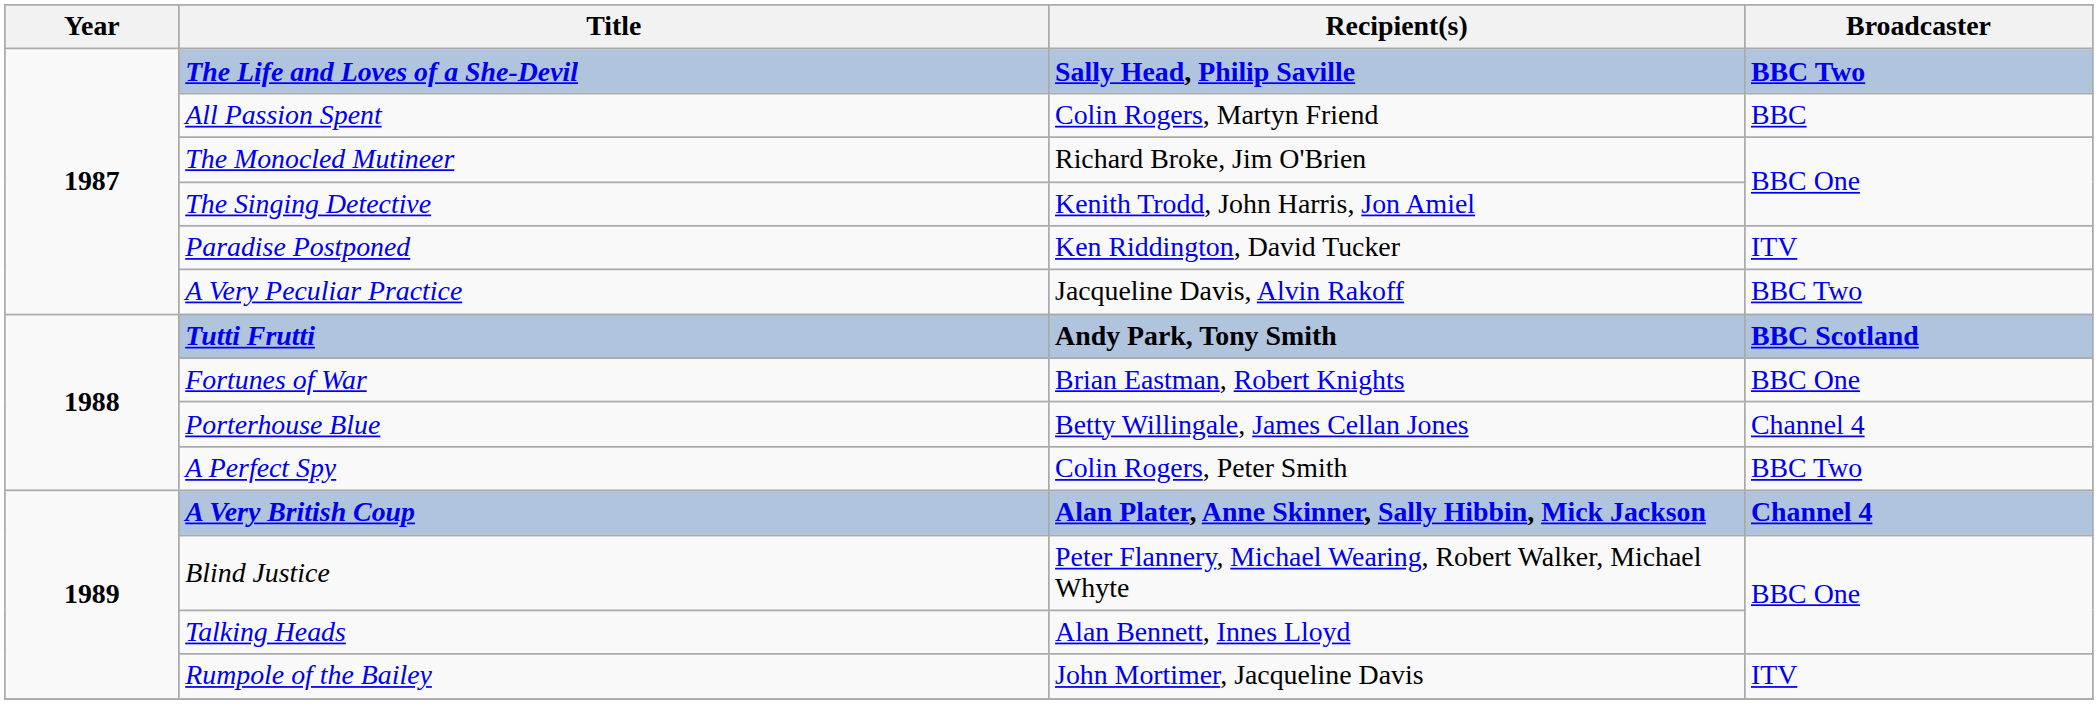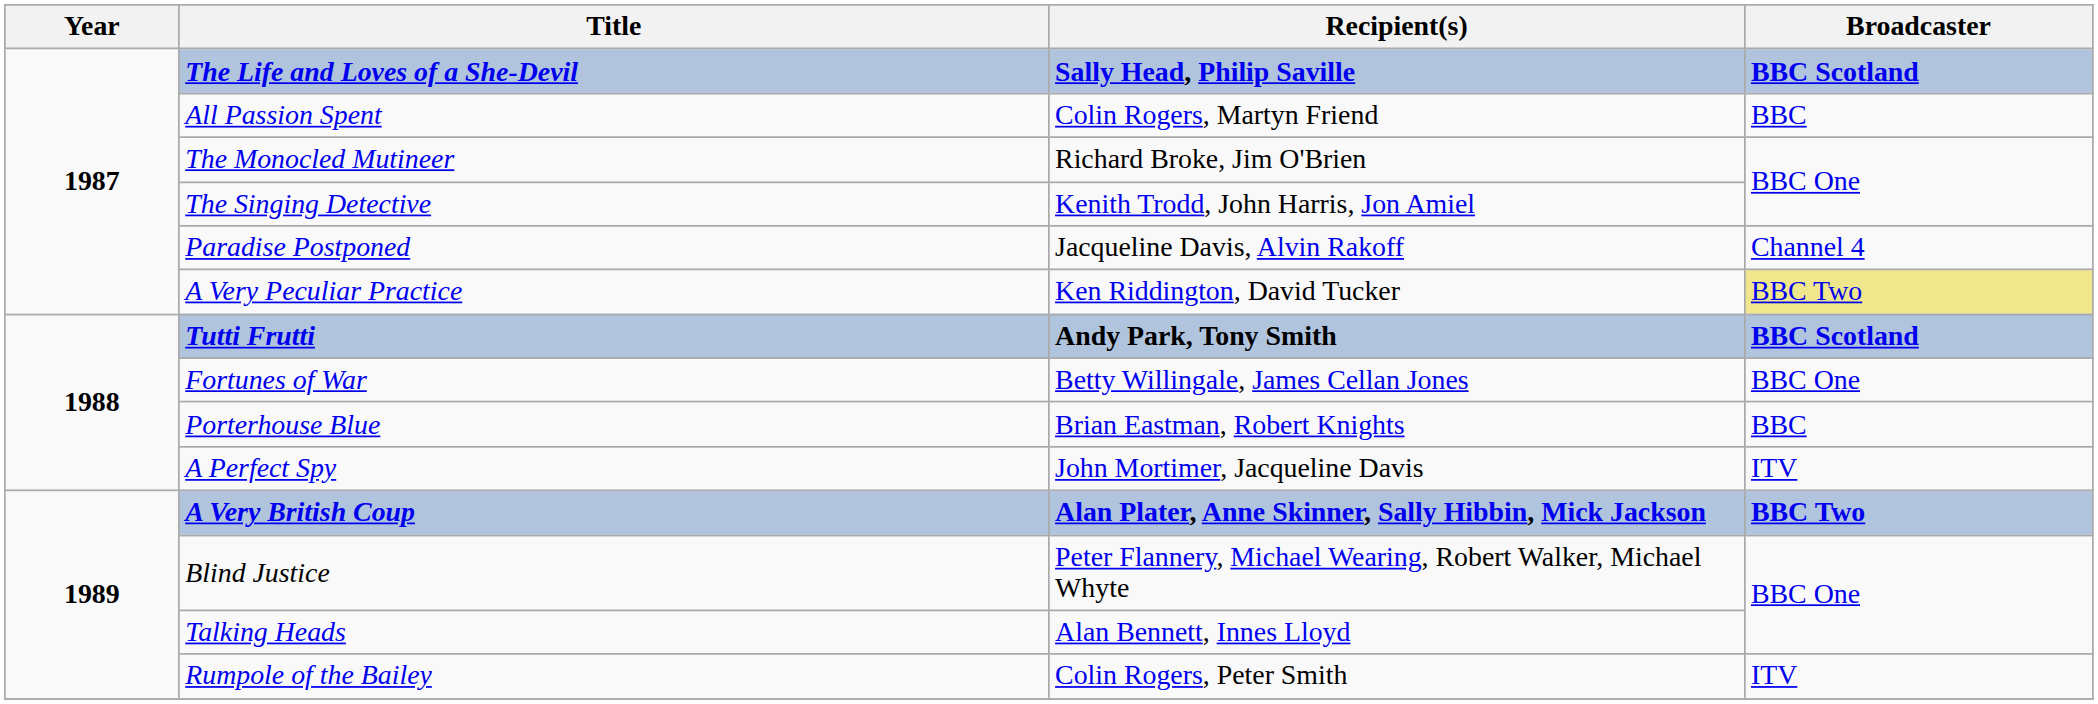The Life and Loves of a She-Devil | Broadcaster: BBC Two -> BBC Scotland
Paradise Postponed | Recipient(s): Ken Riddington, David Tucker -> Jacqueline Davis, Alvin Rakoff
Paradise Postponed | Broadcaster: ITV -> Channel 4
A Very Peculiar Practice | Recipient(s): Jacqueline Davis, Alvin Rakoff -> Ken Riddington, David Tucker
A Very Peculiar Practice | Broadcaster: no background -> khaki background
Fortunes of War | Recipient(s): Brian Eastman, Robert Knights -> Betty Willingale, James Cellan Jones
Porterhouse Blue | Recipient(s): Betty Willingale, James Cellan Jones -> Brian Eastman, Robert Knights
Porterhouse Blue | Broadcaster: Channel 4 -> BBC
A Perfect Spy | Recipient(s): Colin Rogers, Peter Smith -> John Mortimer, Jacqueline Davis
A Perfect Spy | Broadcaster: BBC Two -> ITV
A Very British Coup | Broadcaster: Channel 4 -> BBC Two
Rumpole of the Bailey | Recipient(s): John Mortimer, Jacqueline Davis -> Colin Rogers, Peter Smith
